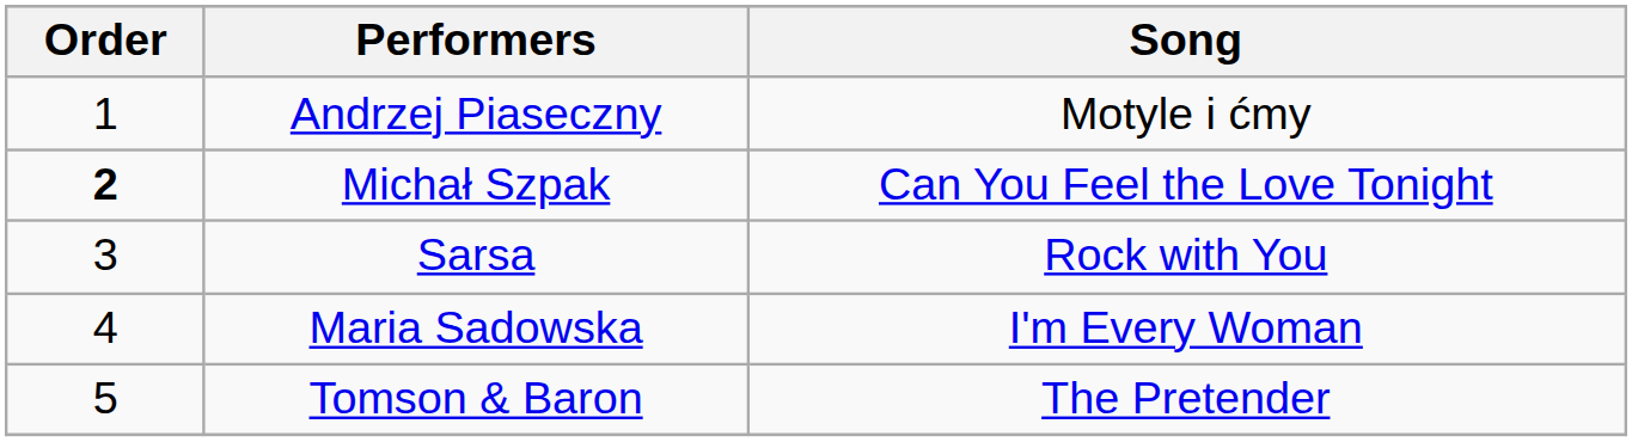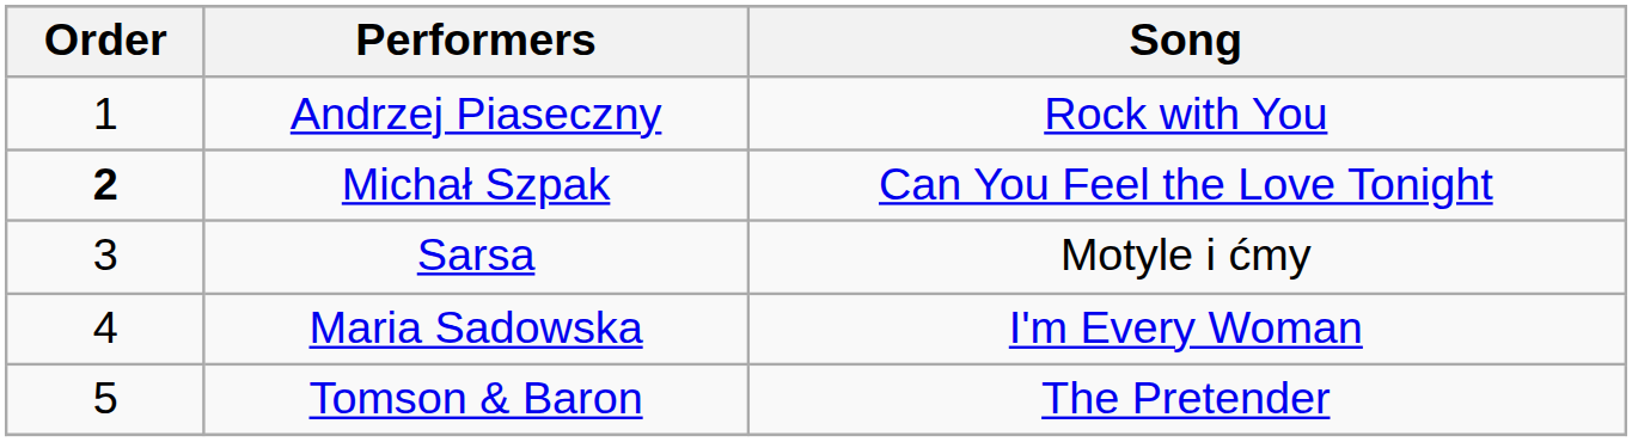Andrzej Piaseczny | Song: Motyle i ćmy -> Rock with You
Sarsa | Song: Rock with You -> Motyle i ćmy
